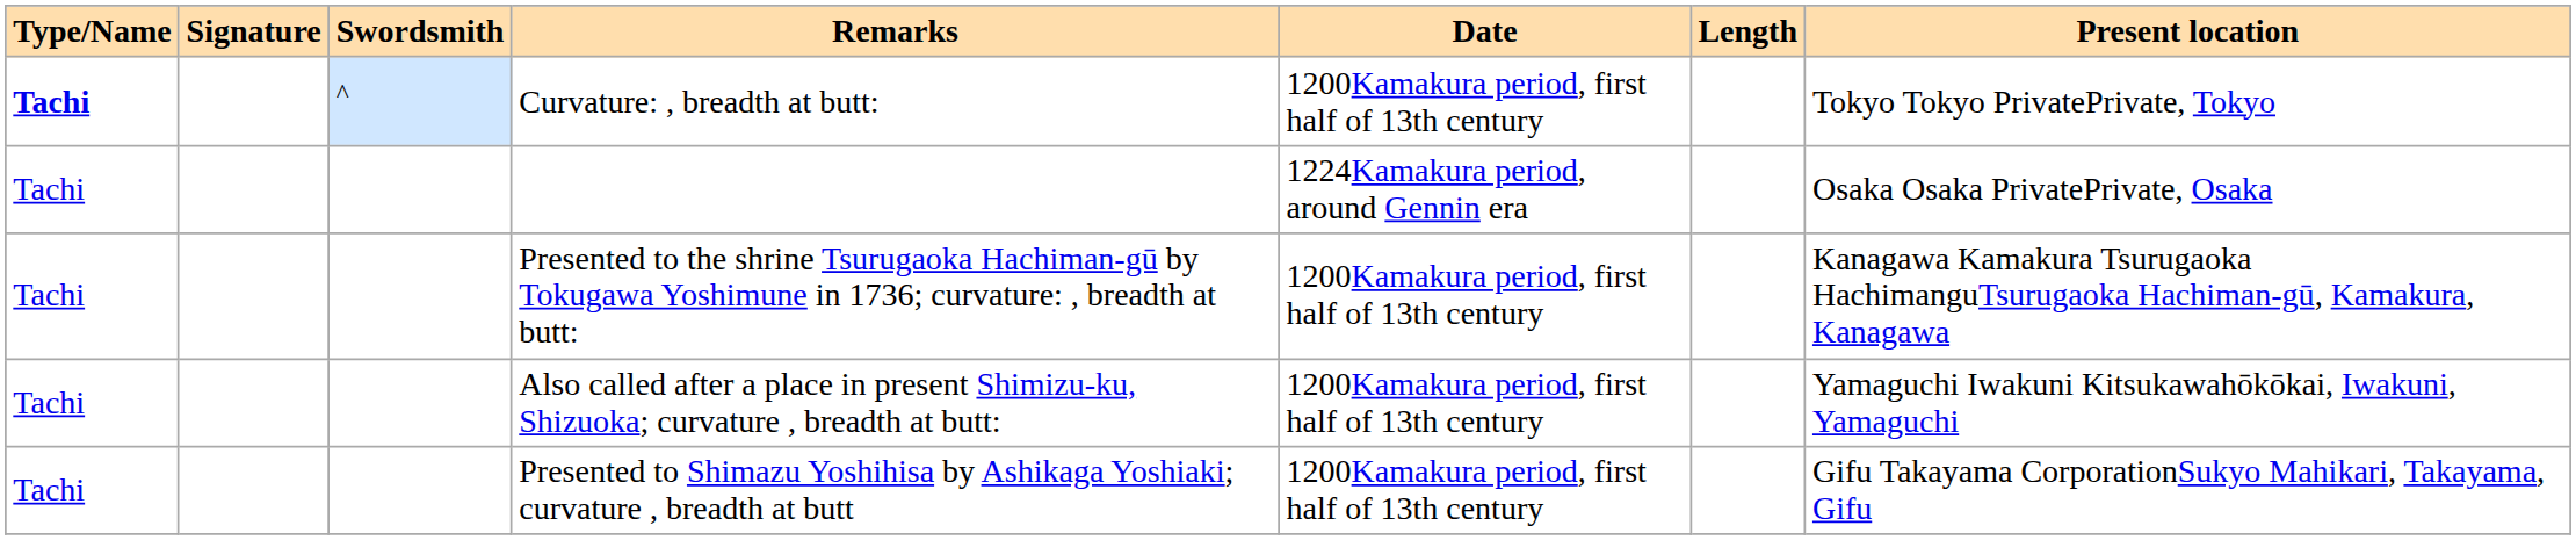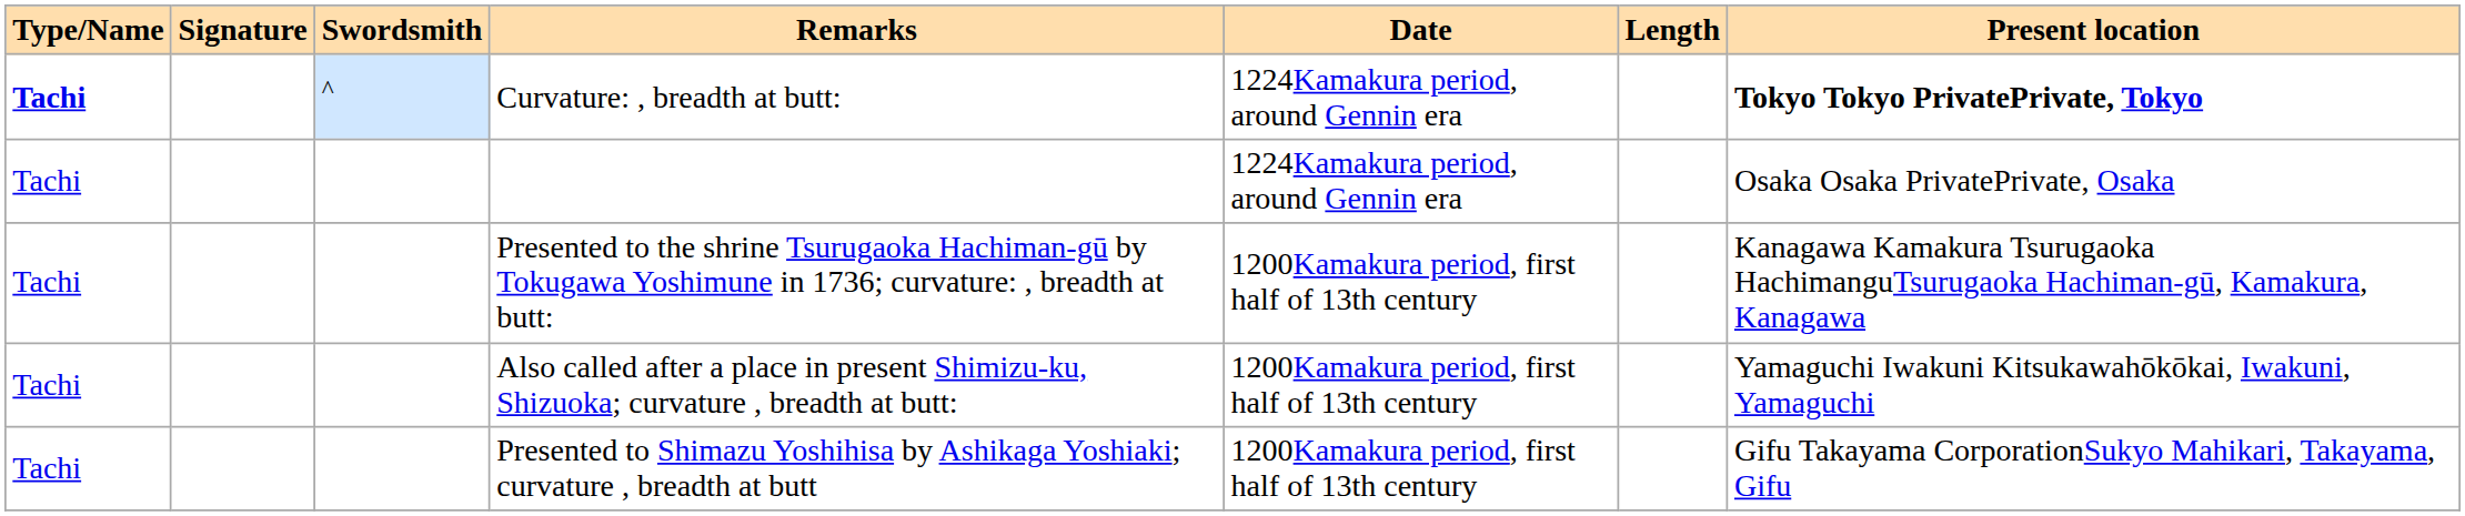Curvature: , breadth at butt: | Date: 1200Kamakura period, first half of 13th century -> 1224Kamakura period, around Gennin era
Curvature: , breadth at butt: | Present location: normal -> bold
